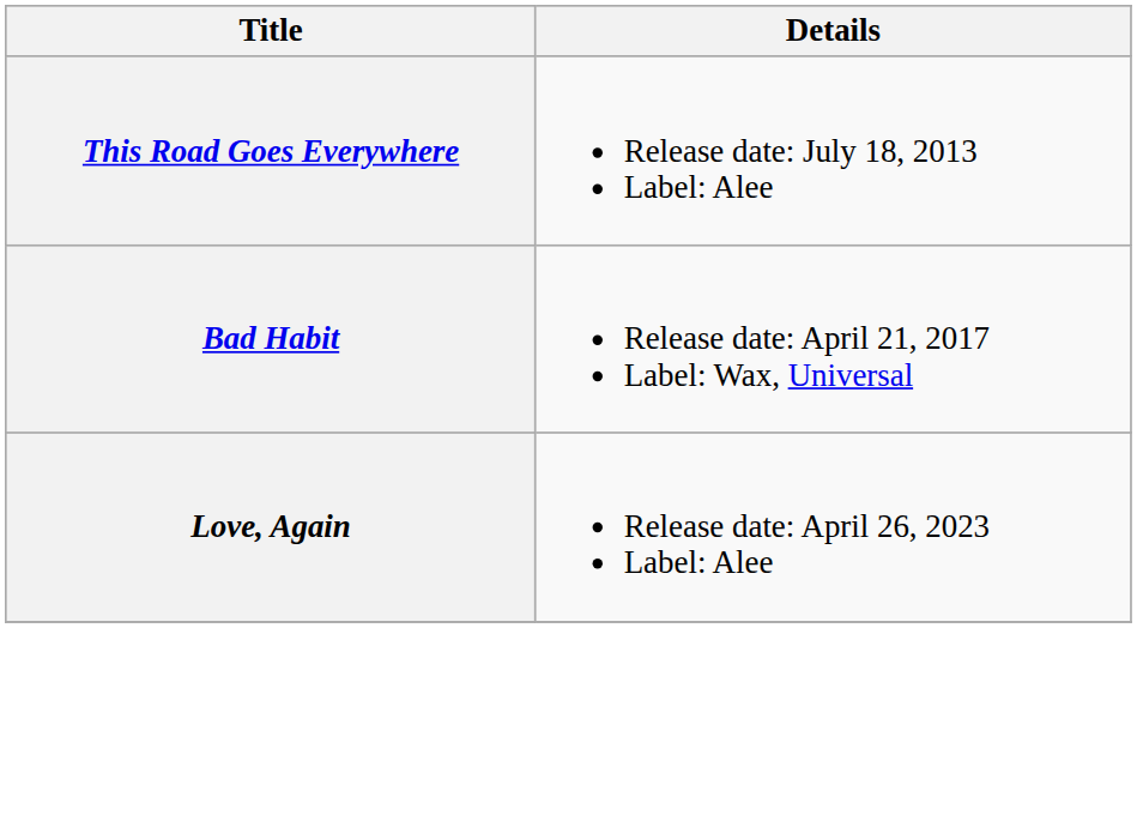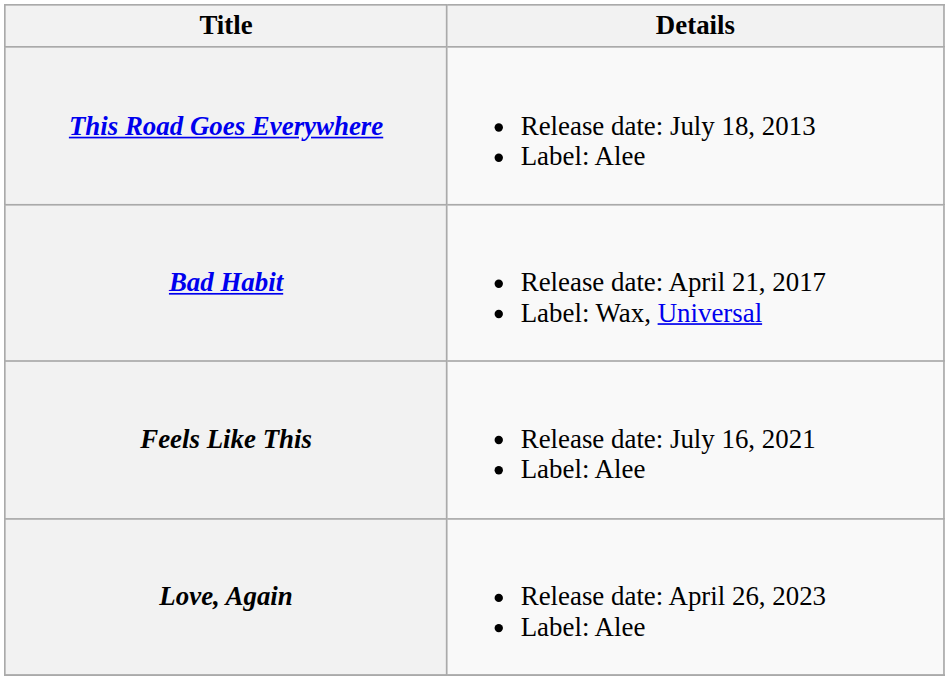+ row: Feels Like This | Release date: July 16, 2021 Label: Alee
